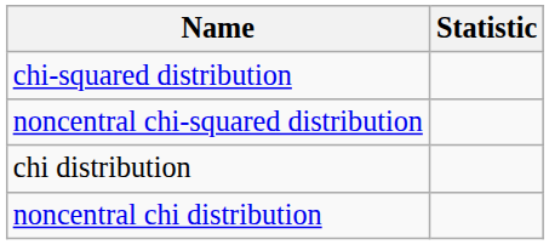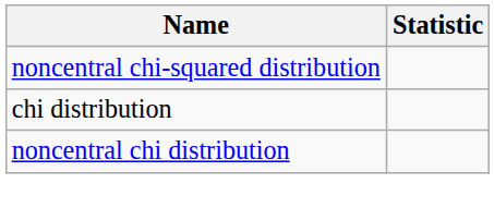- row: chi-squared distribution
